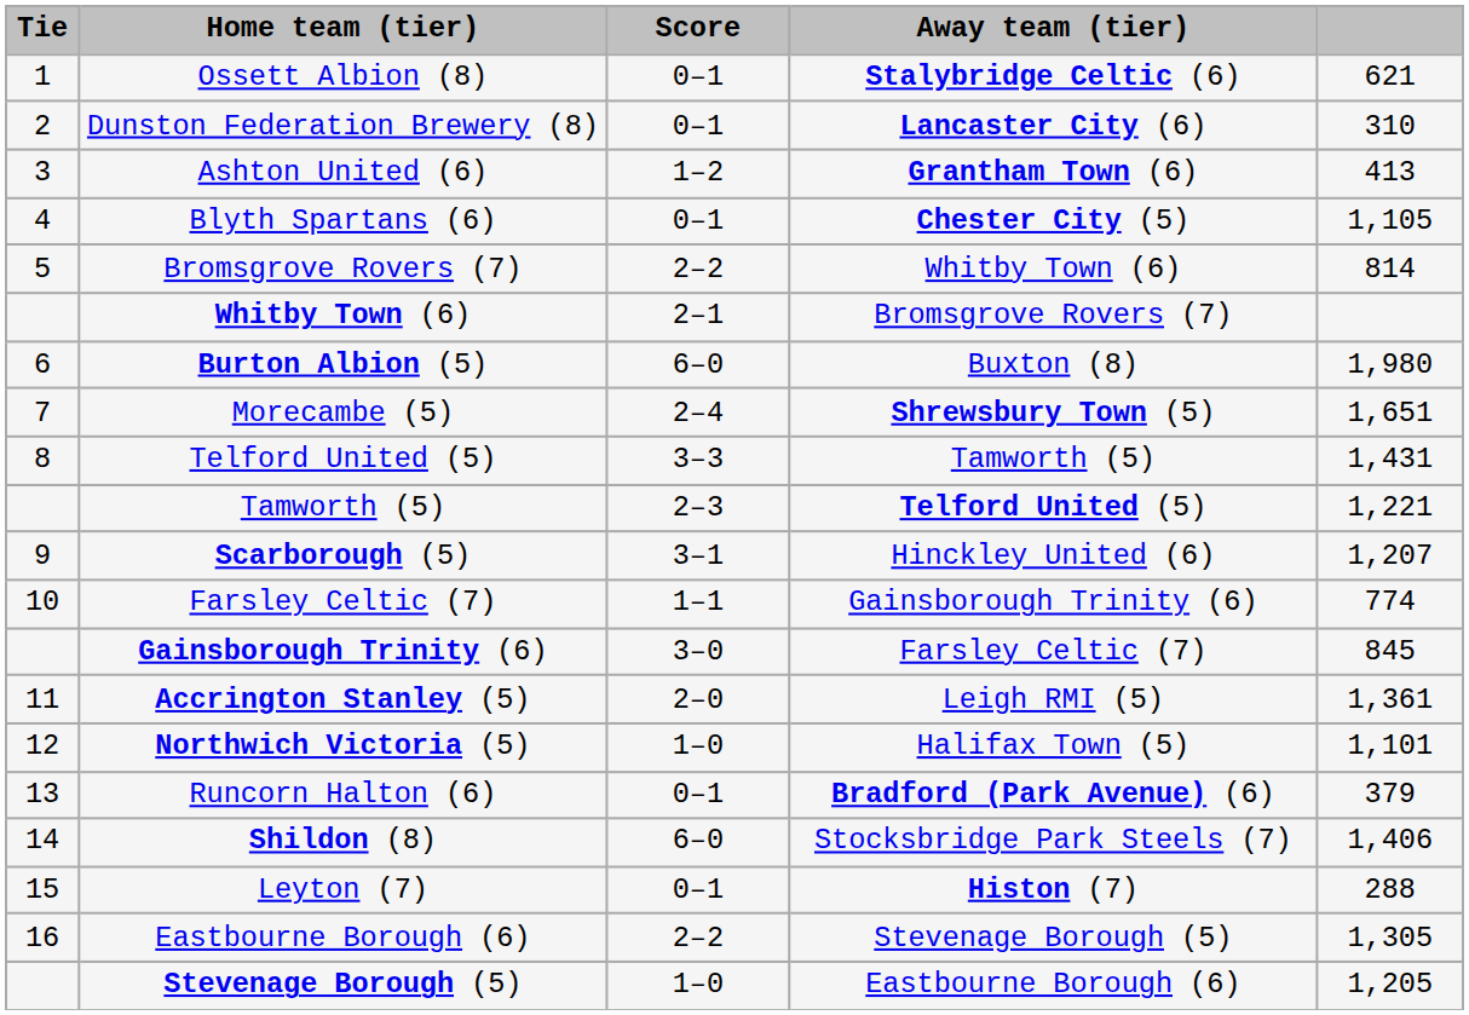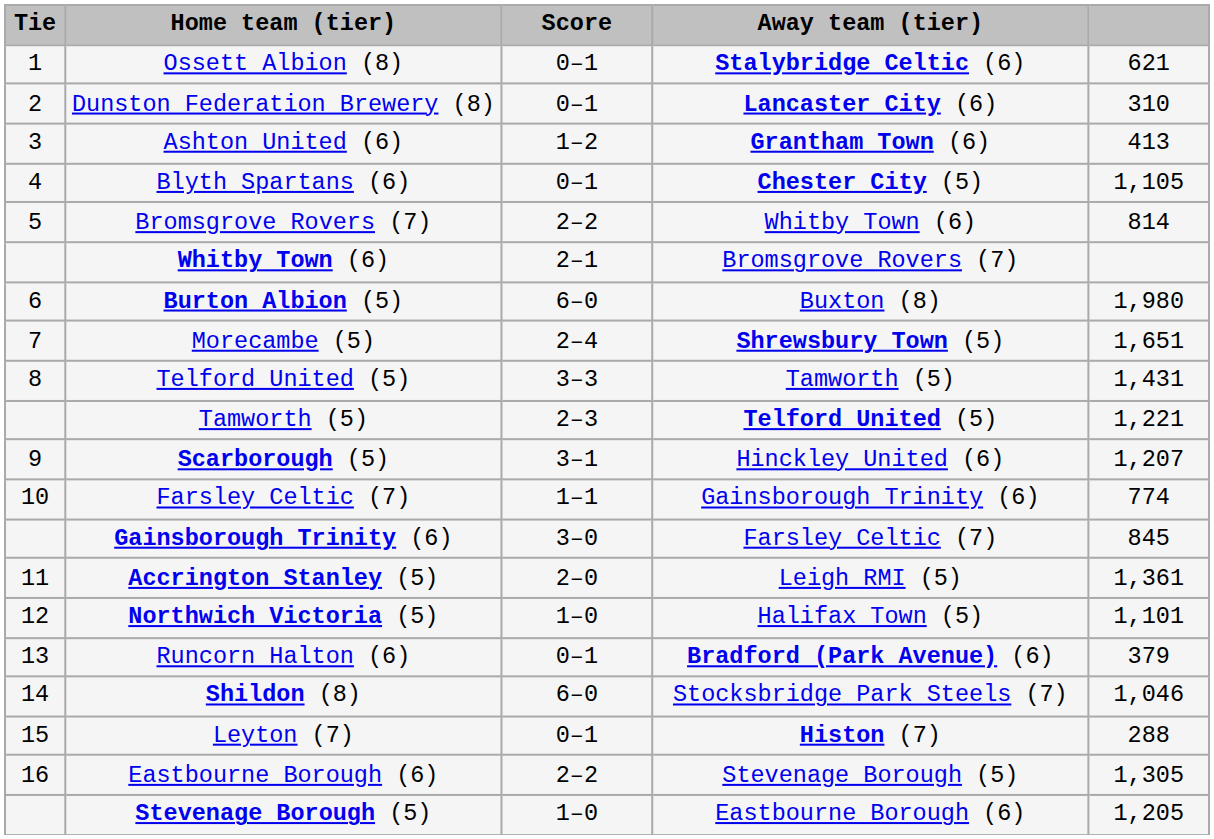Shildon (8) | column 5: 1,406 -> 1,046
